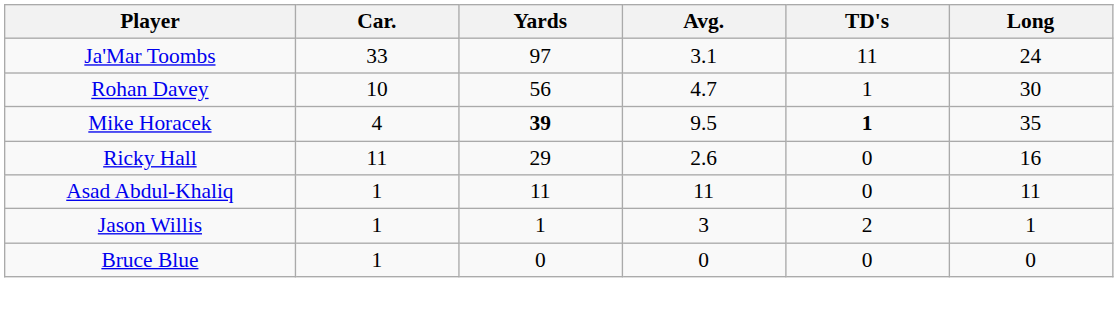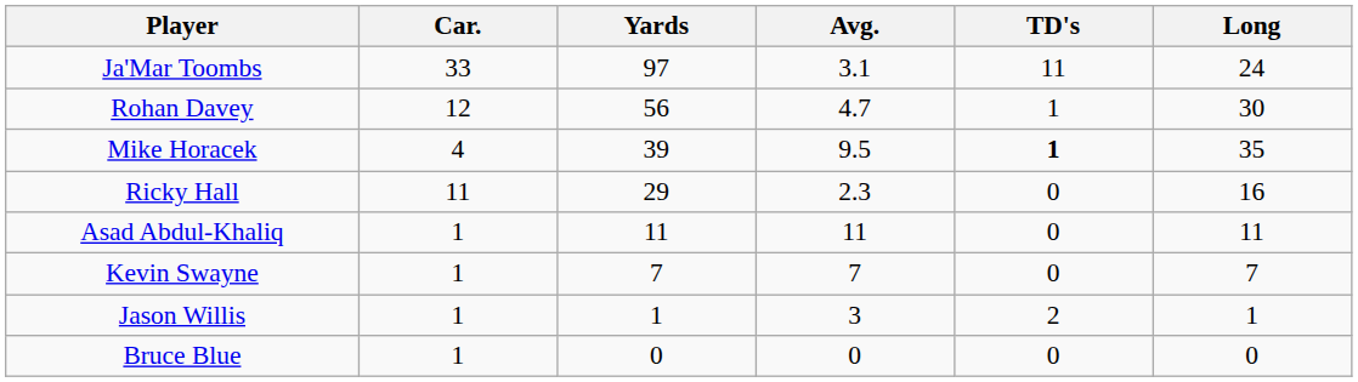Rohan Davey | Car.: 10 -> 12
Mike Horacek | Yards: bold -> normal
Ricky Hall | Avg.: 2.6 -> 2.3
+ row: Kevin Swayne | 1 | 7 | 7 | 0 | 7
